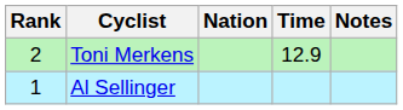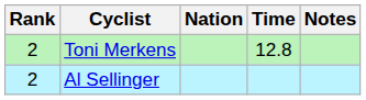Toni Merkens | Time: 12.9 -> 12.8
Al Sellinger | Rank: 1 -> 2
